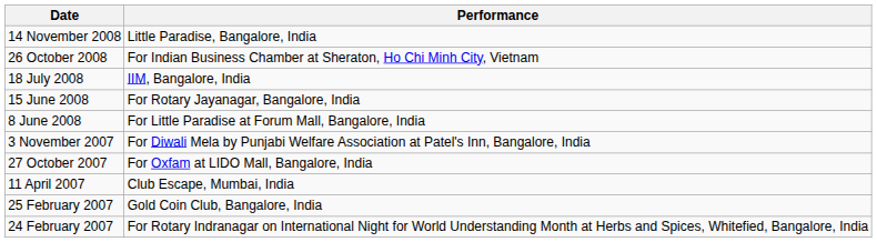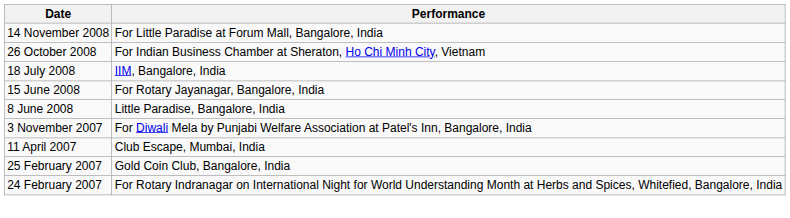14 November 2008 | Performance: Little Paradise, Bangalore, India -> For Little Paradise at Forum Mall, Bangalore, India
8 June 2008 | Performance: For Little Paradise at Forum Mall, Bangalore, India -> Little Paradise, Bangalore, India
- row: 27 October 2007 | For Oxfam at LIDO Mall, Bangalore, India
